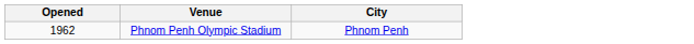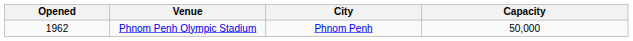+ column: Capacity | 50,000
